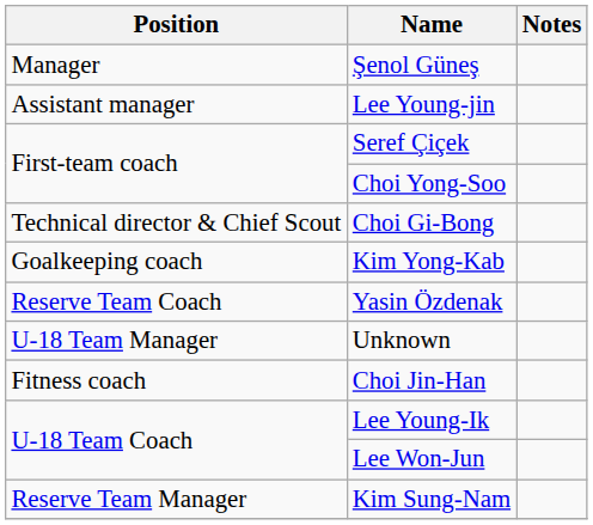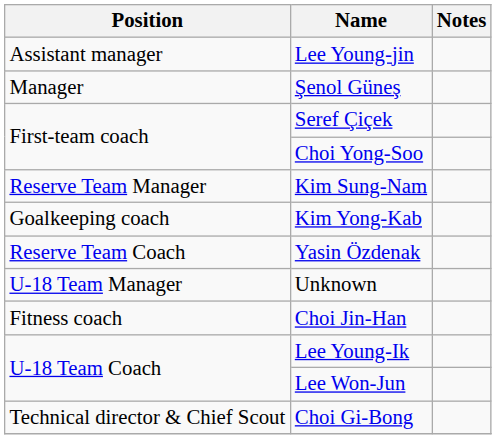rows swapped: Şenol Güneş <-> Lee Young-jin
rows swapped: Kim Sung-Nam <-> Choi Gi-Bong
